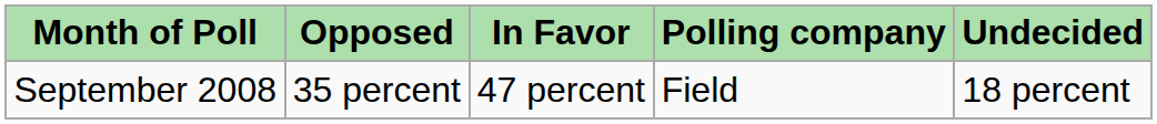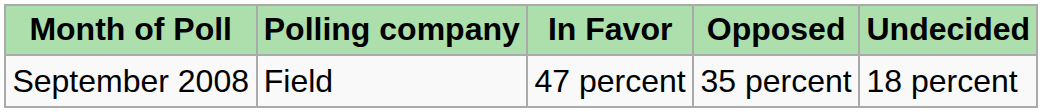columns swapped: Polling company <-> Opposed
